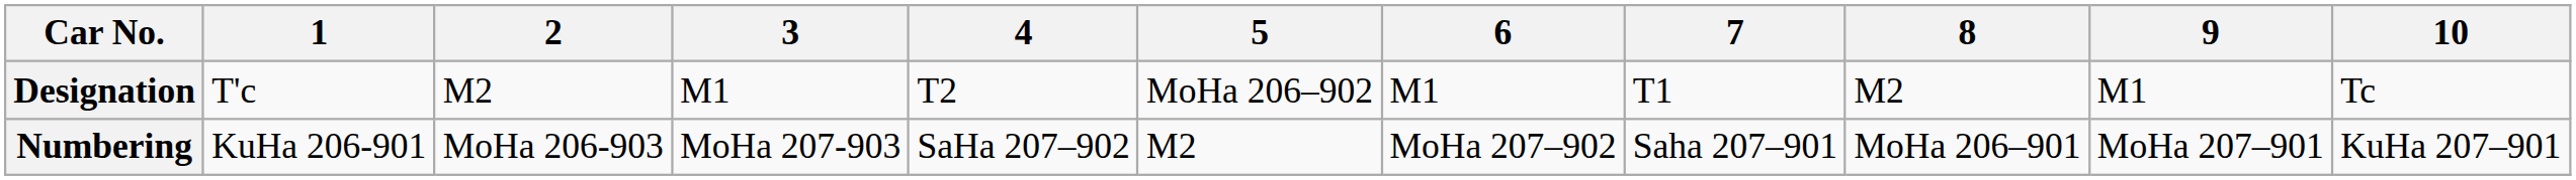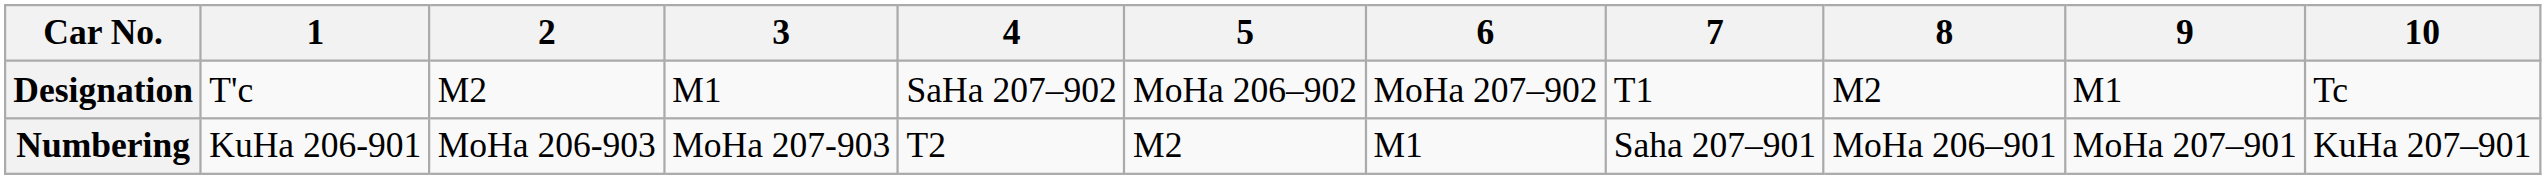Designation | 4: T2 -> SaHa 207–902
Designation | 6: M1 -> MoHa 207–902
Numbering | 4: SaHa 207–902 -> T2
Numbering | 6: MoHa 207–902 -> M1
